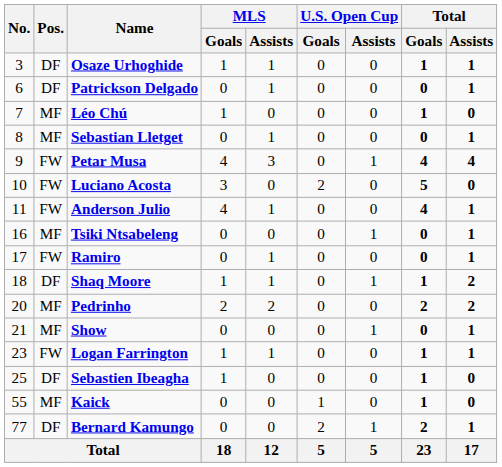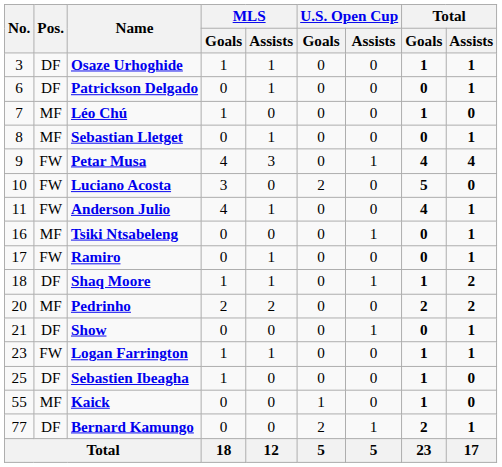Show | Pos.: MF -> DF
